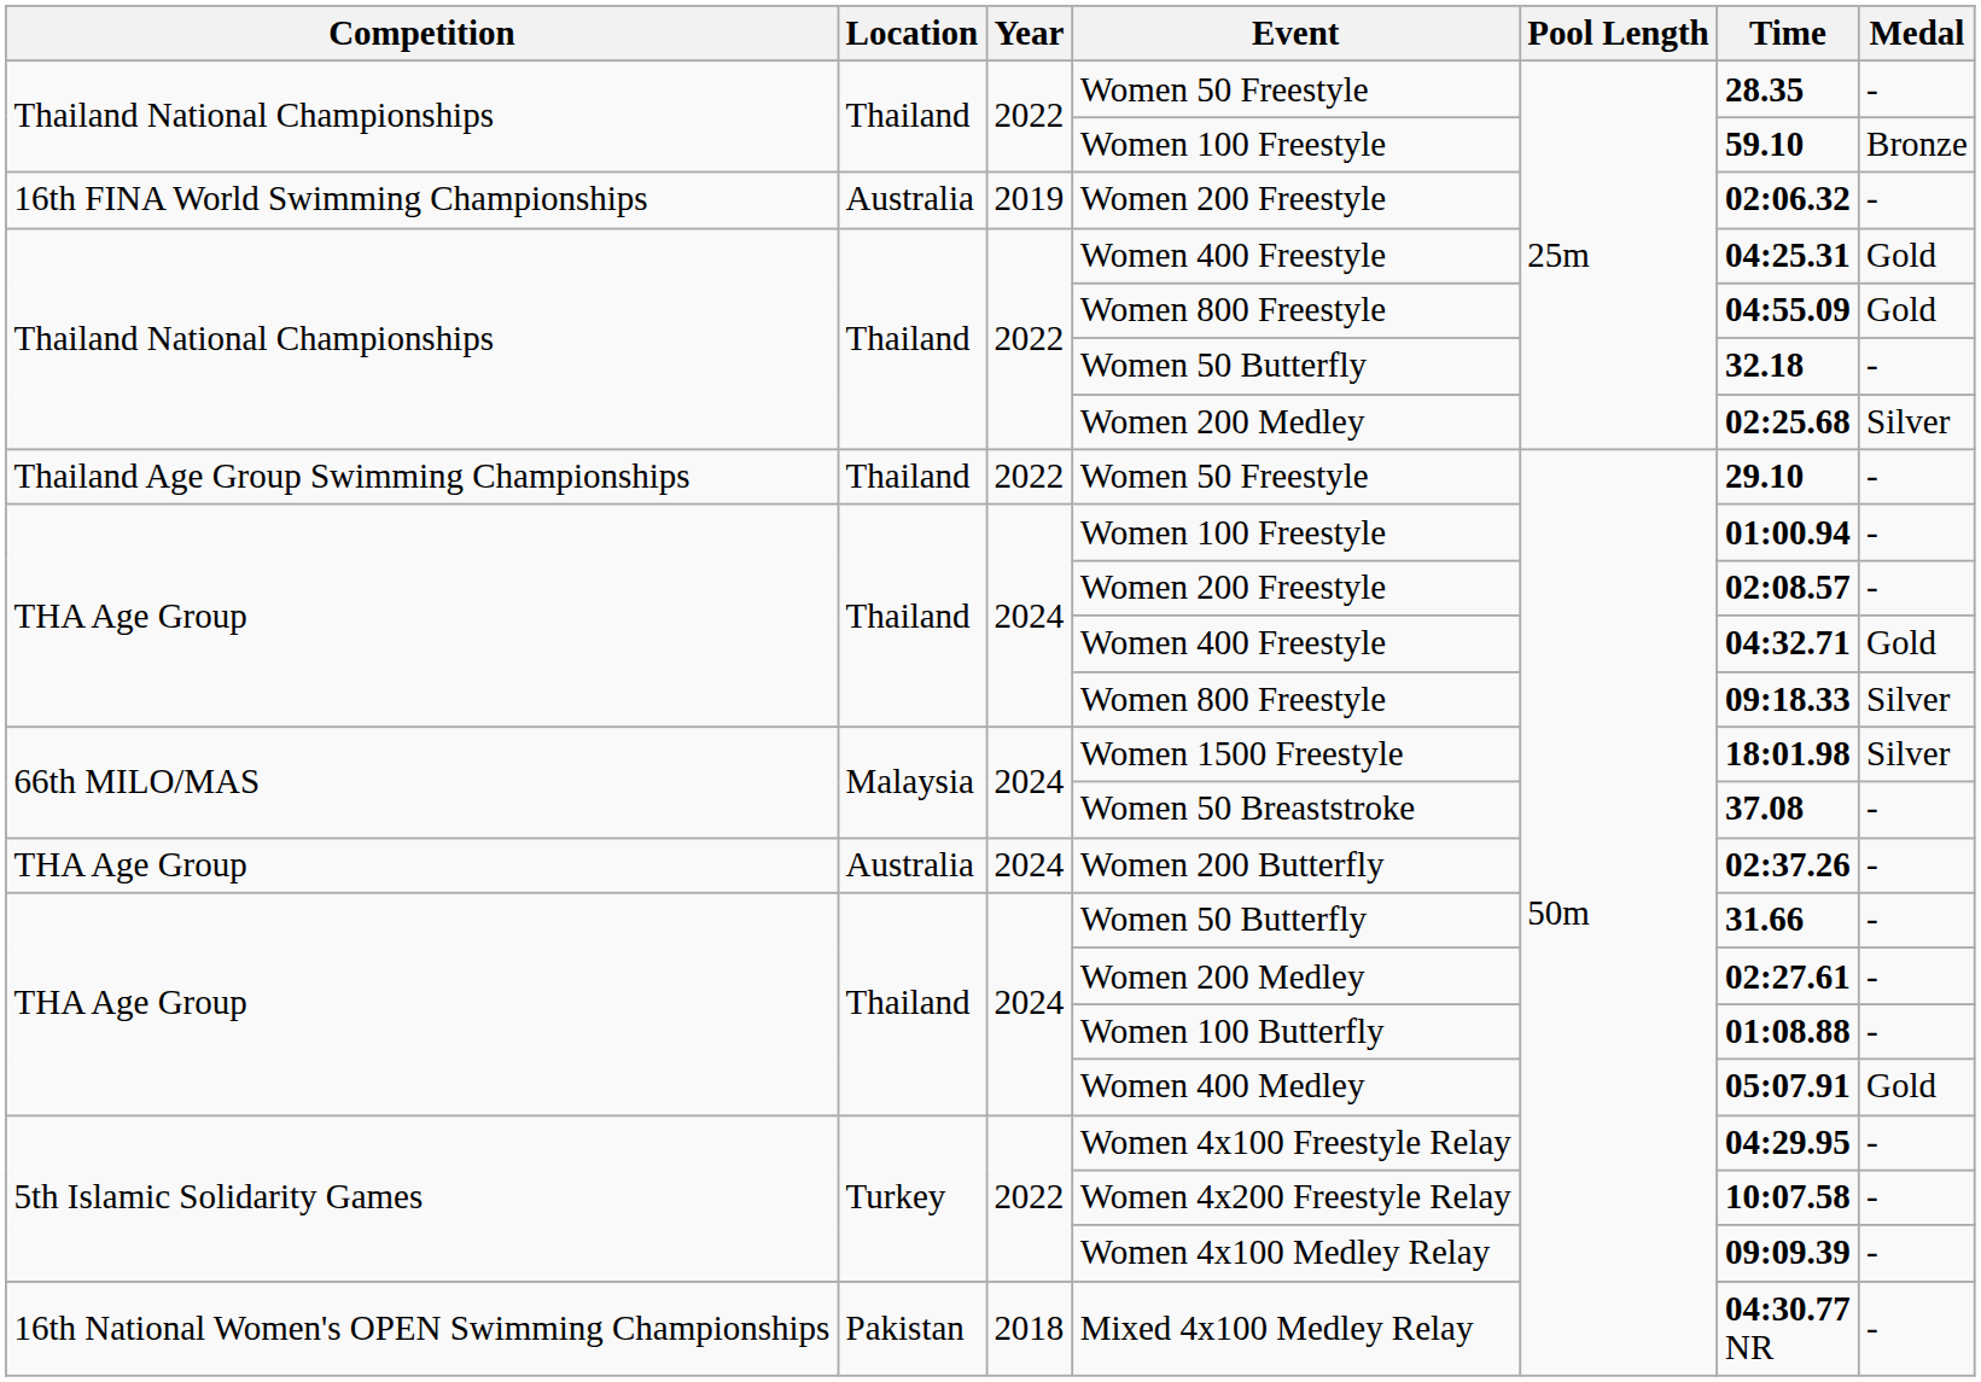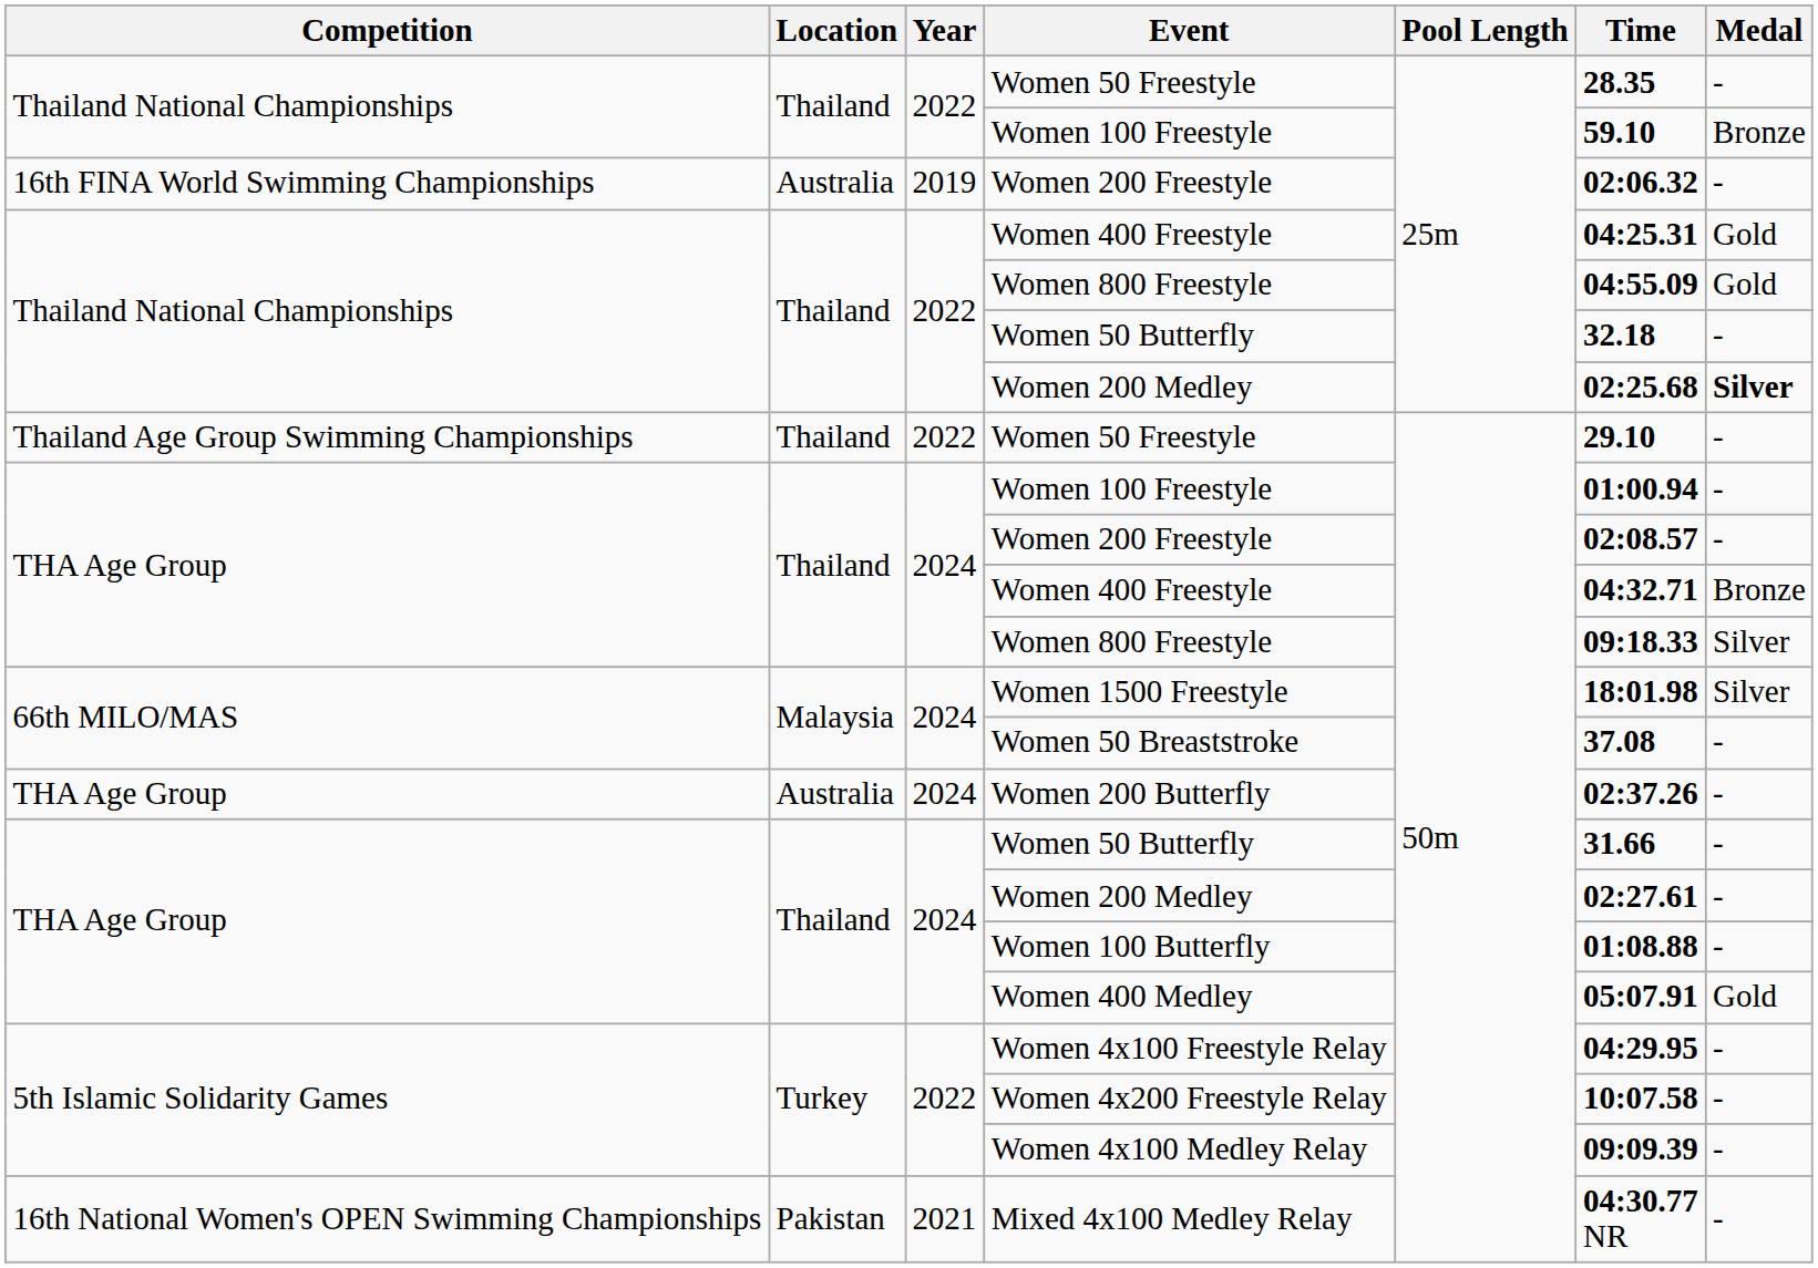Thailand National Championships / Women 200 Medley | Medal: normal -> bold
THA Age Group / Women 400 Freestyle | Medal: Gold -> Bronze
Mixed 4x100 Medley Relay | Year: 2018 -> 2021
